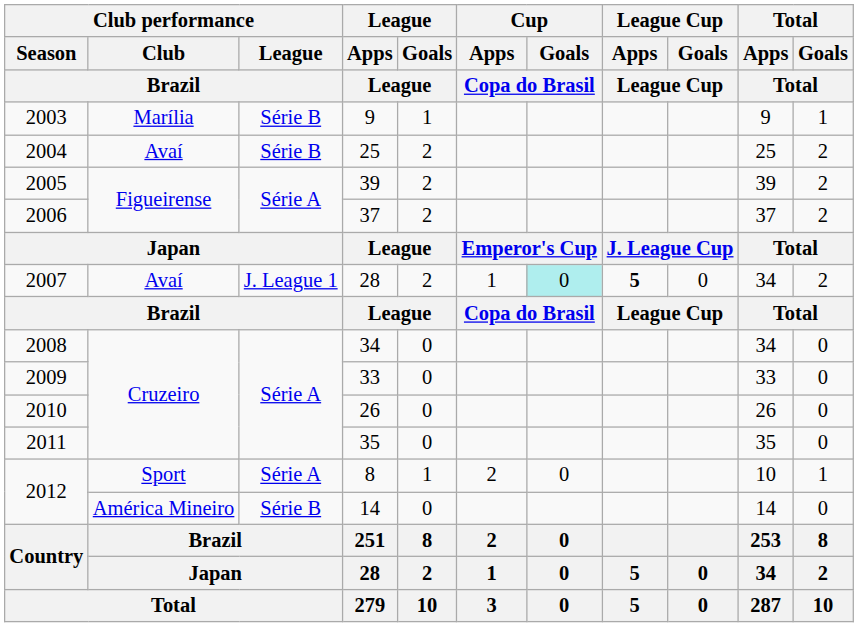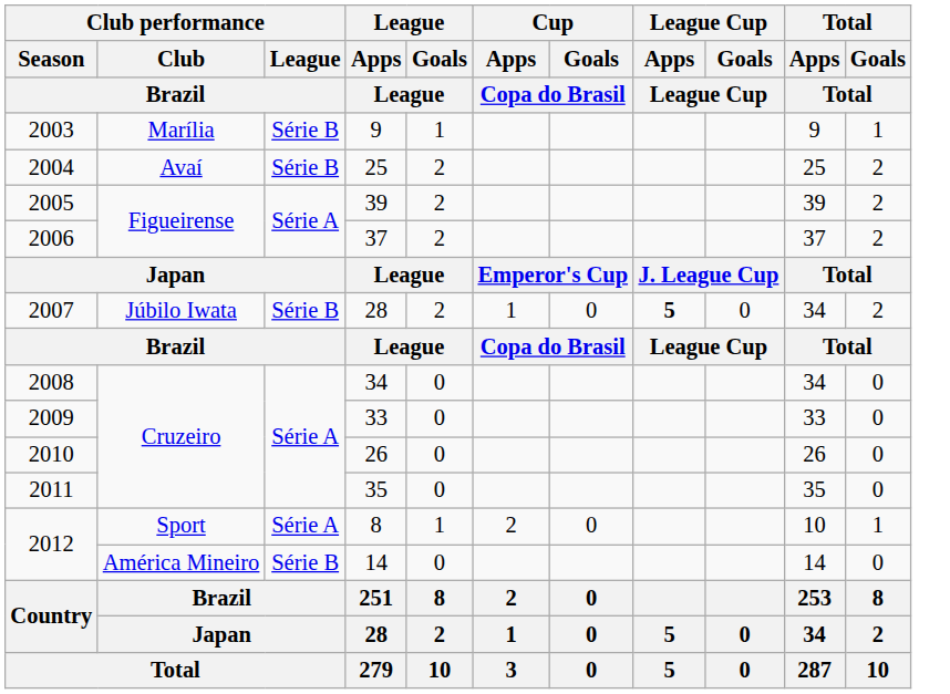2007 / 28 | Club performance / Club / Brazil: Avaí -> Júbilo Iwata
2007 / 28 | Club performance / League / Brazil: J. League 1 -> Série B
2007 / 28 | Cup / Goals / Copa do Brasil: paleturquoise background -> no background
